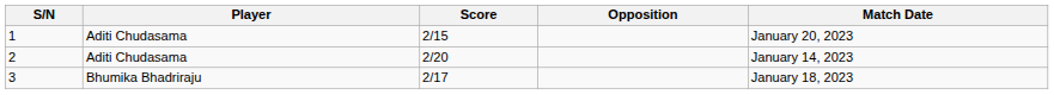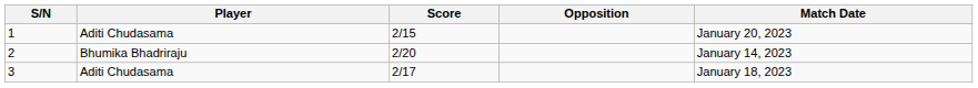2 | Player: Aditi Chudasama -> Bhumika Bhadriraju
3 | Player: Bhumika Bhadriraju -> Aditi Chudasama
